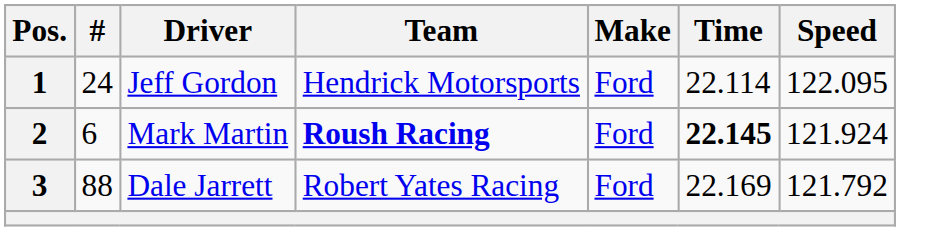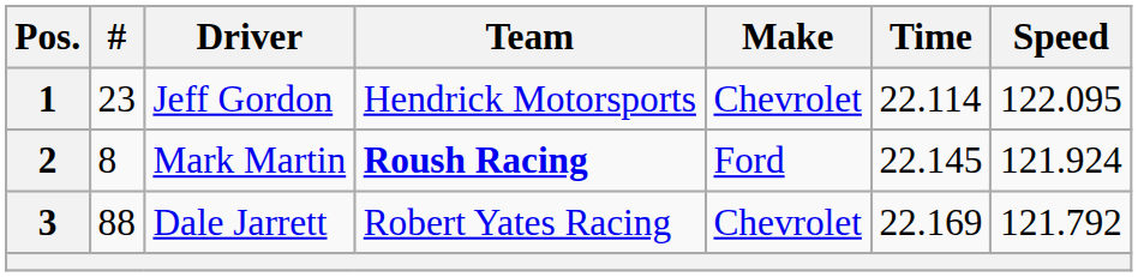1 | #: 24 -> 23
1 | Make: Ford -> Chevrolet
2 | #: 6 -> 8
2 | Time: bold -> normal
3 | Make: Ford -> Chevrolet
